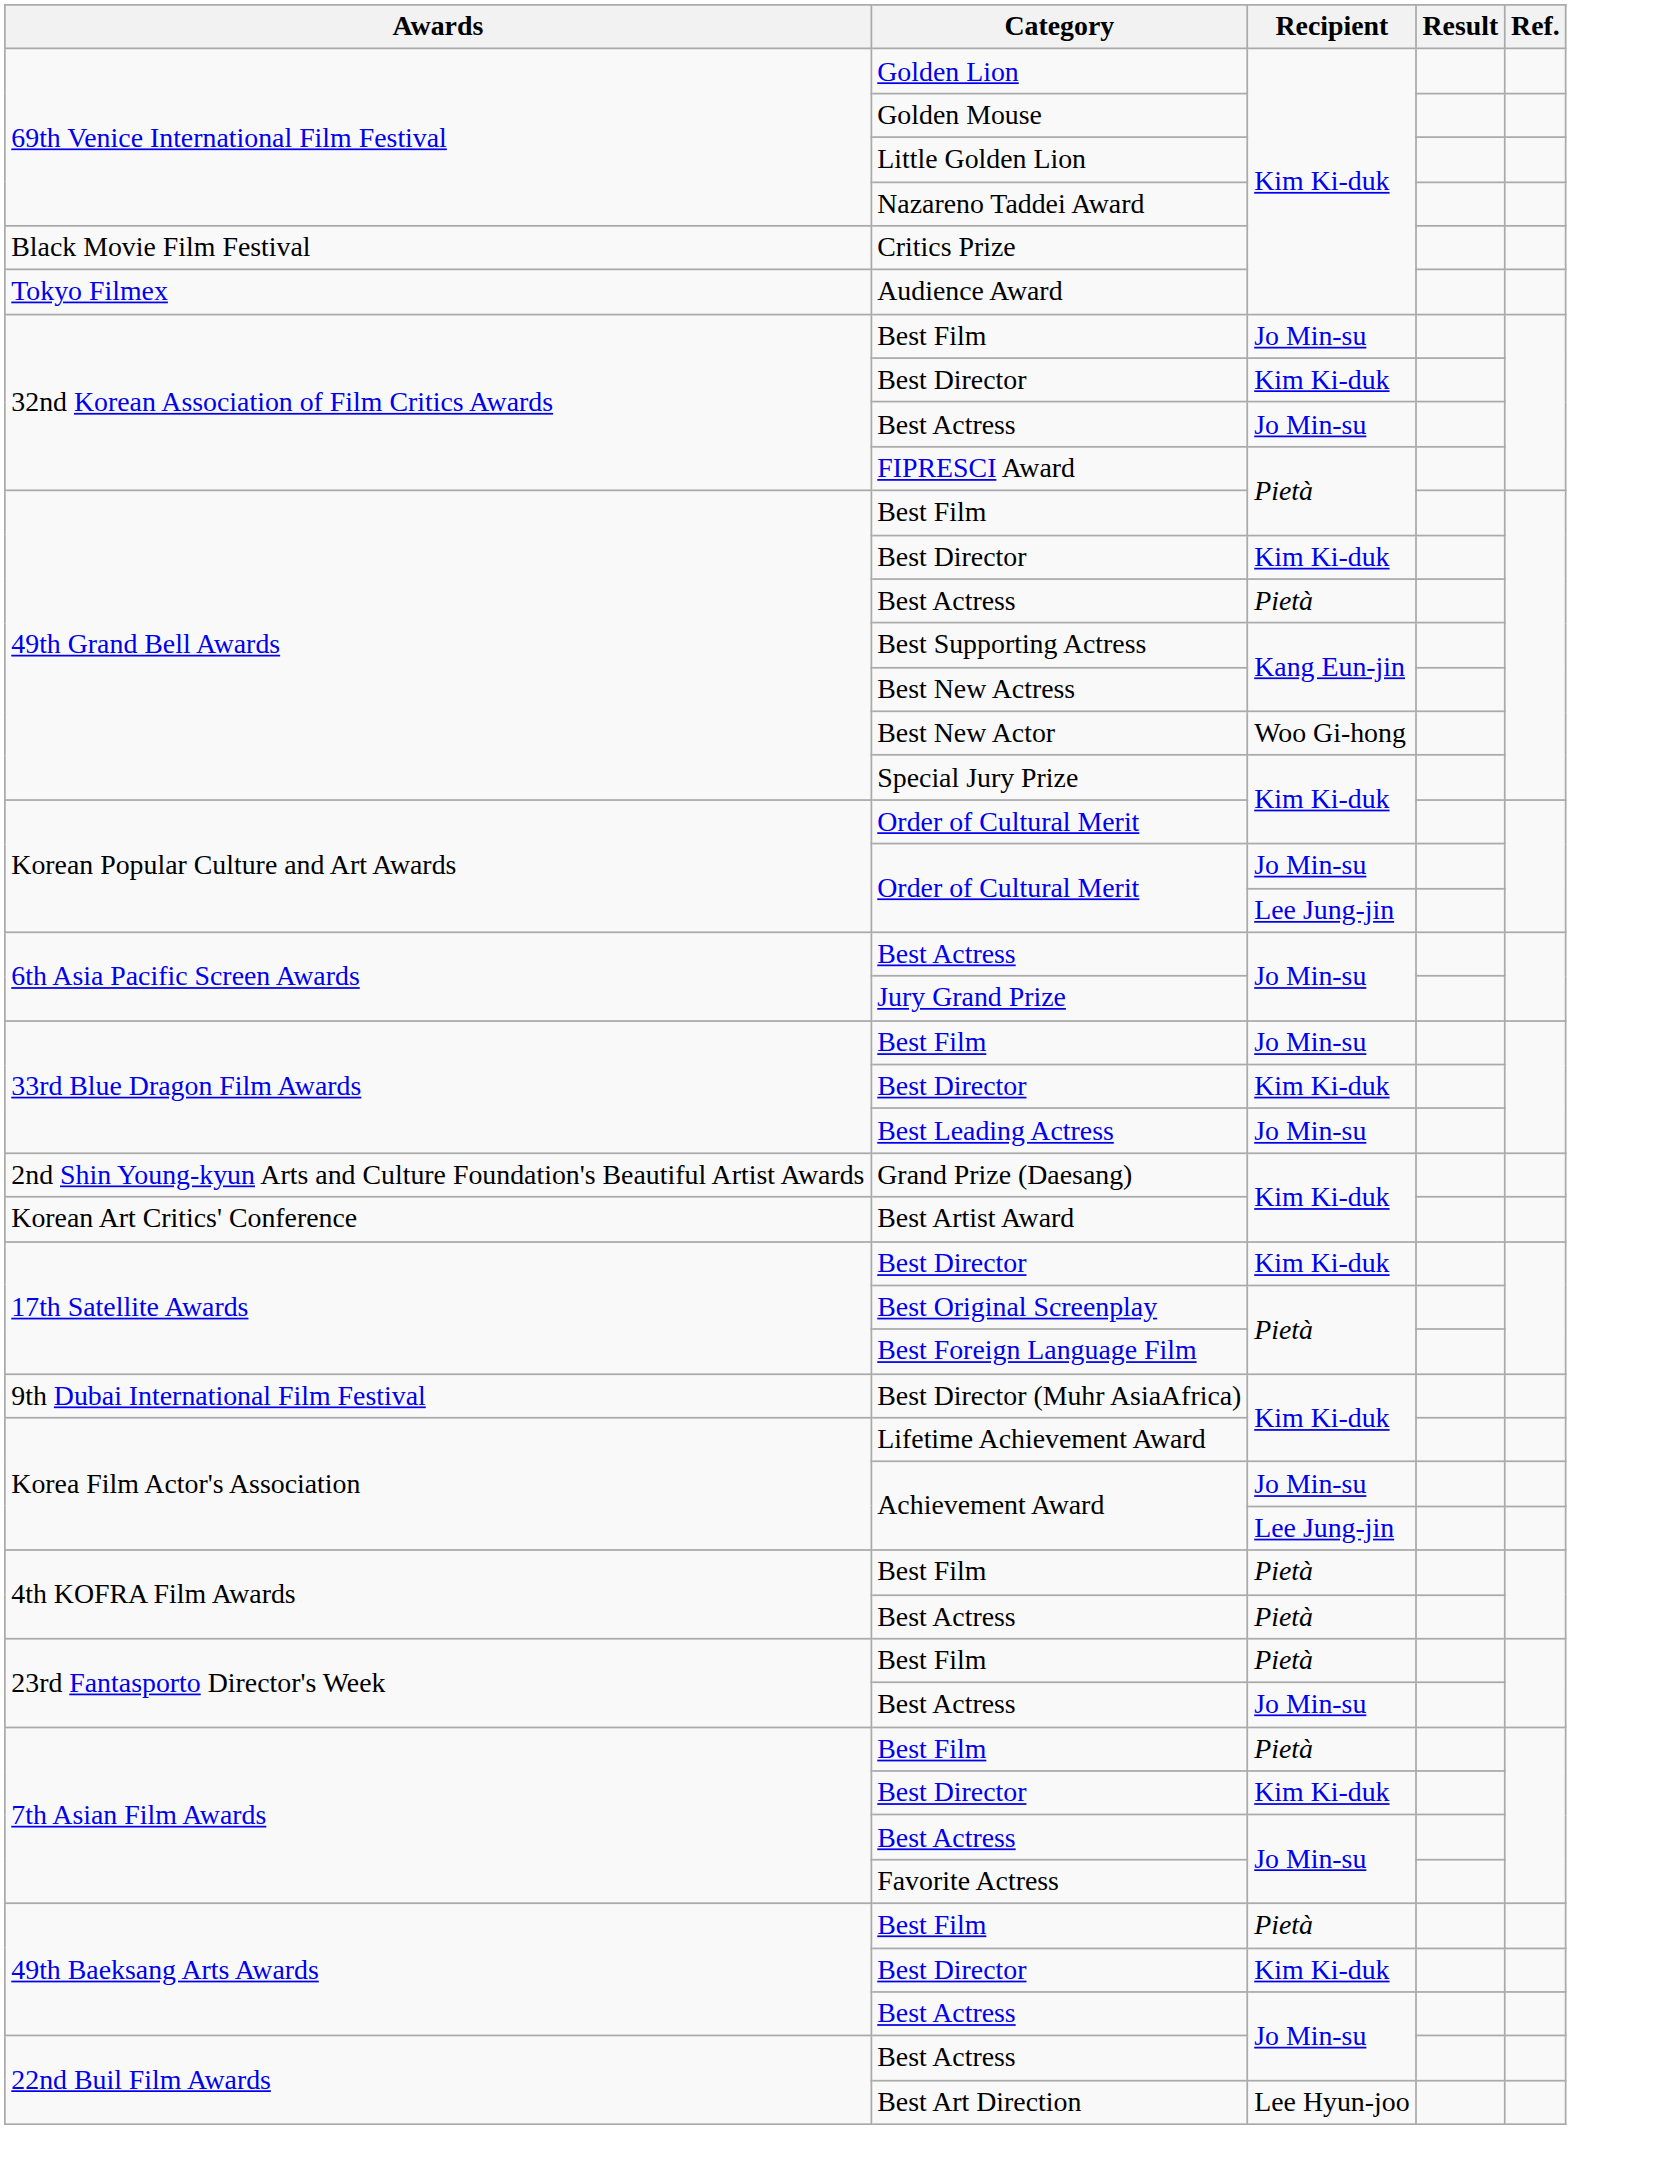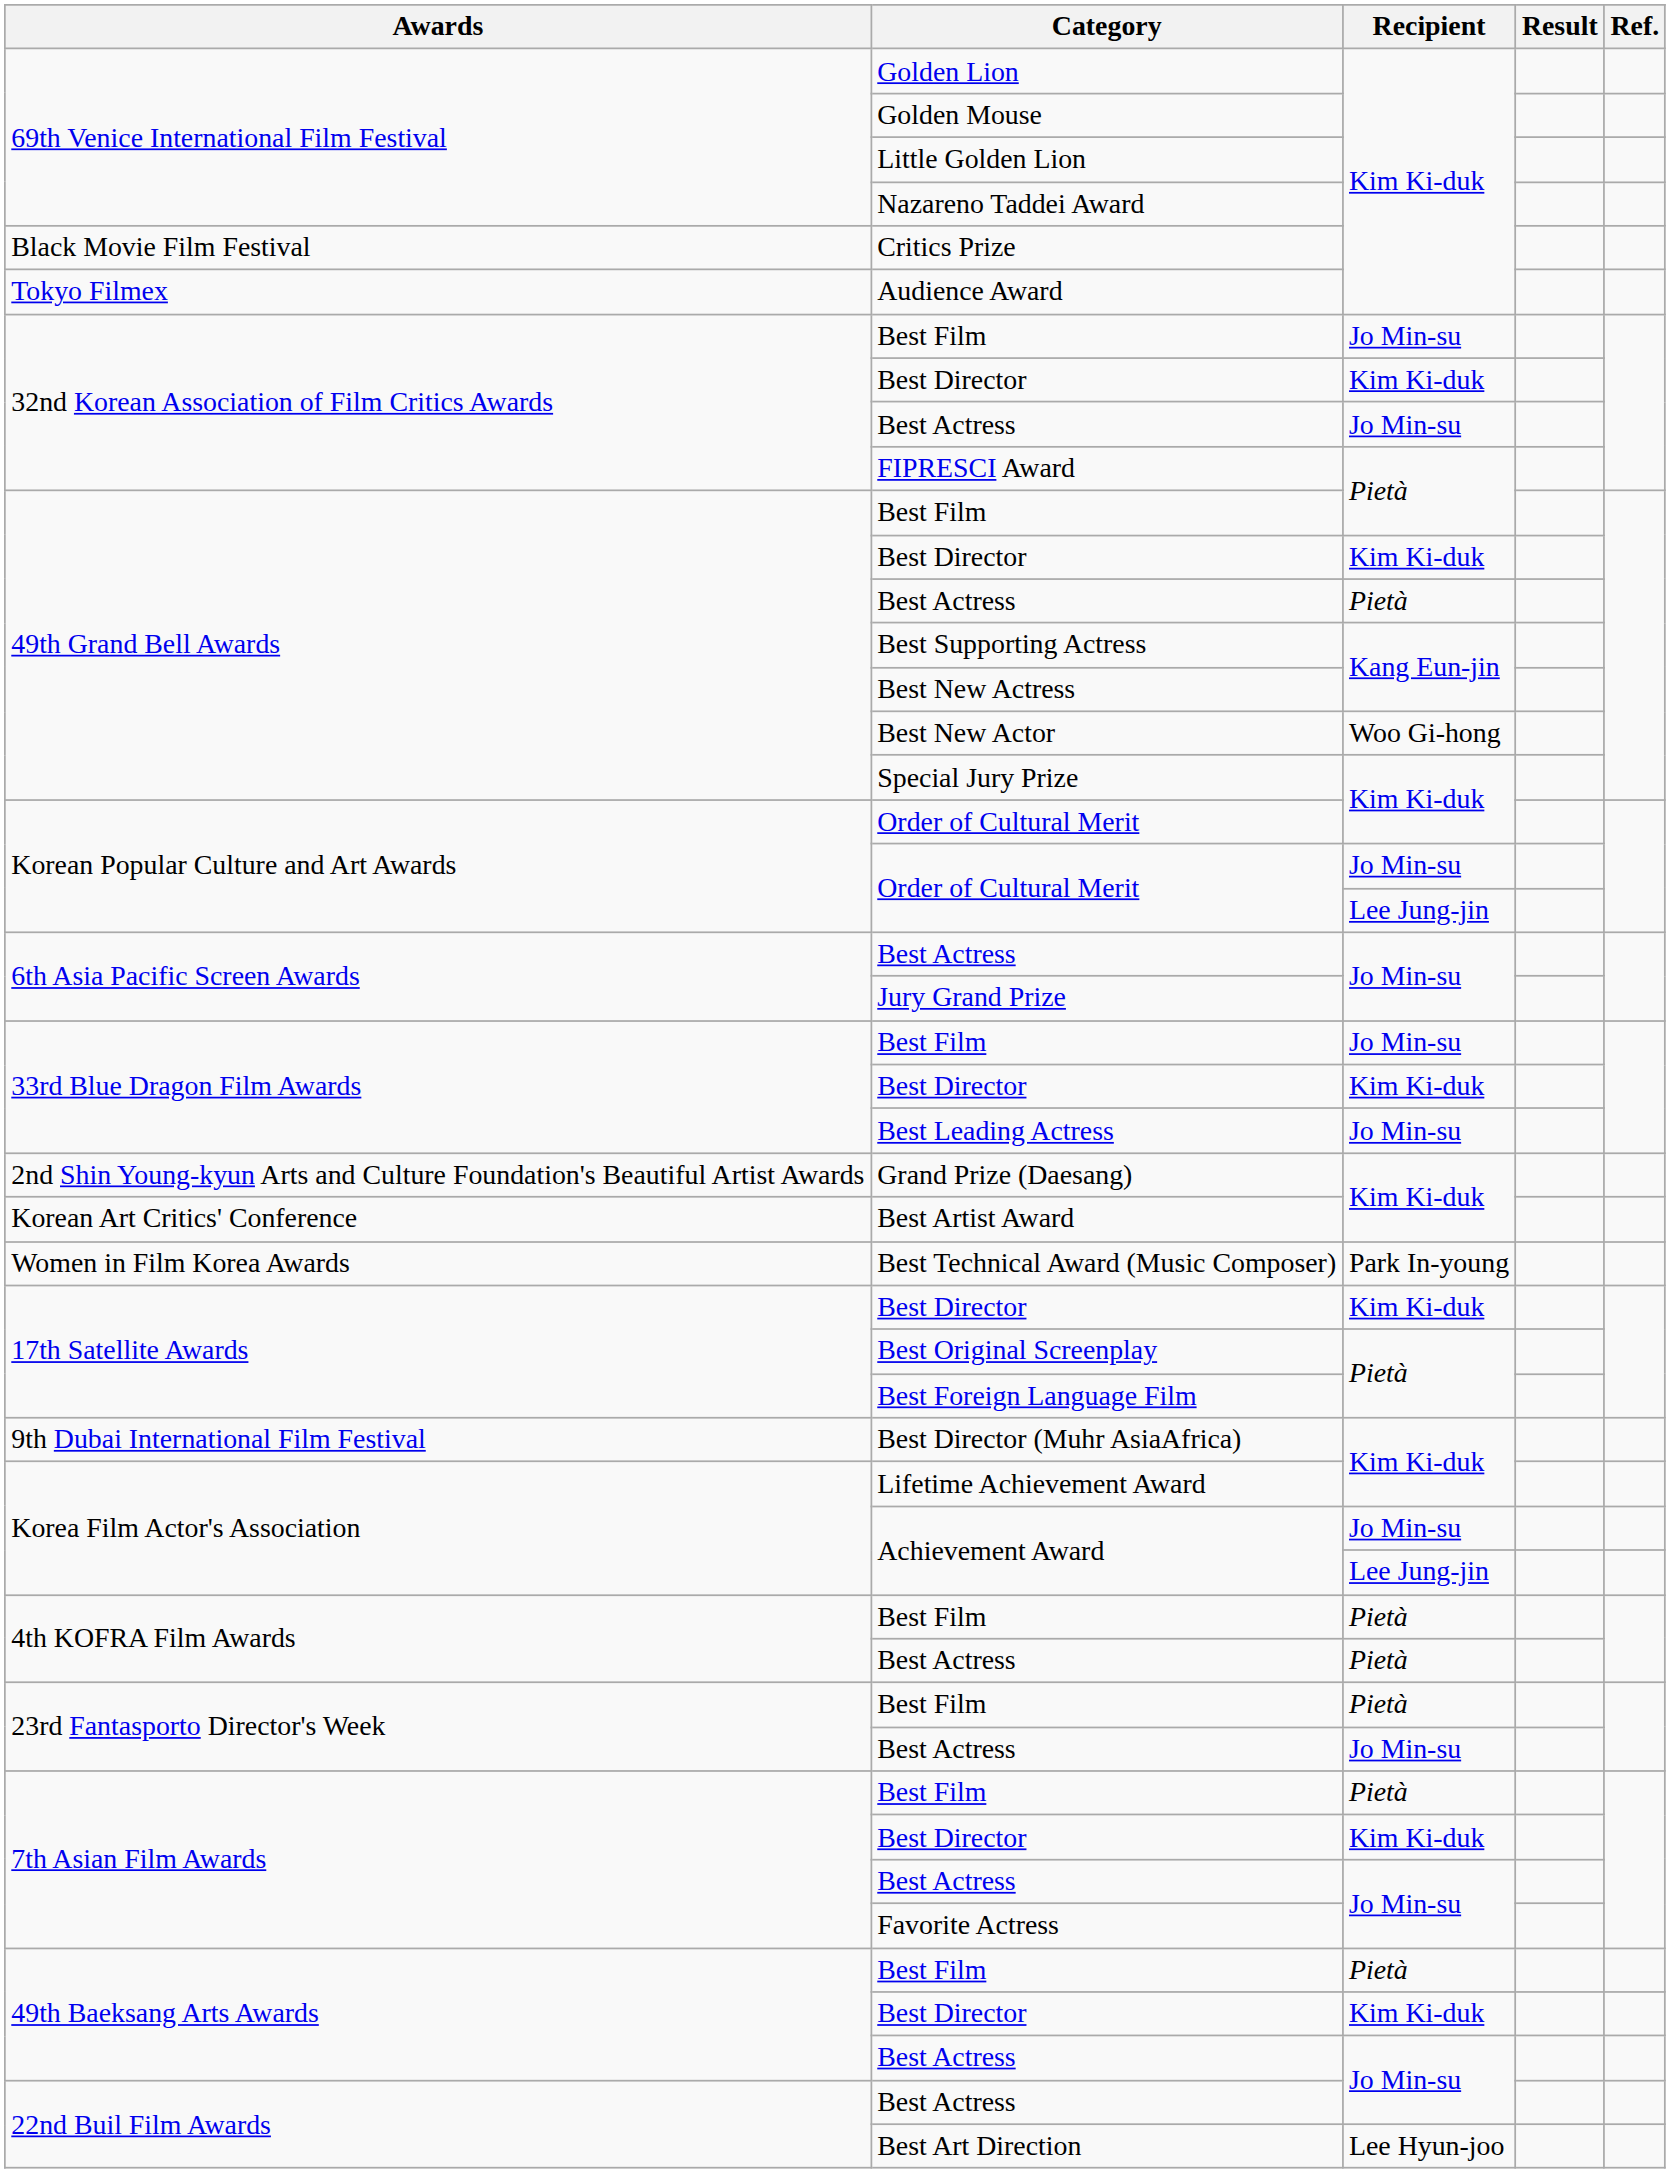+ row: Women in Film Korea Awards | Best Technical Award (Music Composer) | Park In-young
